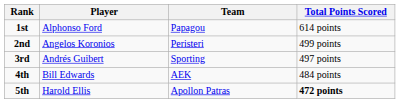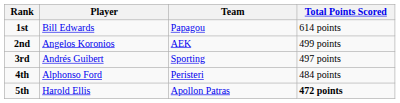1st | Player: Alphonso Ford -> Bill Edwards
2nd | Team: Peristeri -> AEK
4th | Player: Bill Edwards -> Alphonso Ford
4th | Team: AEK -> Peristeri
